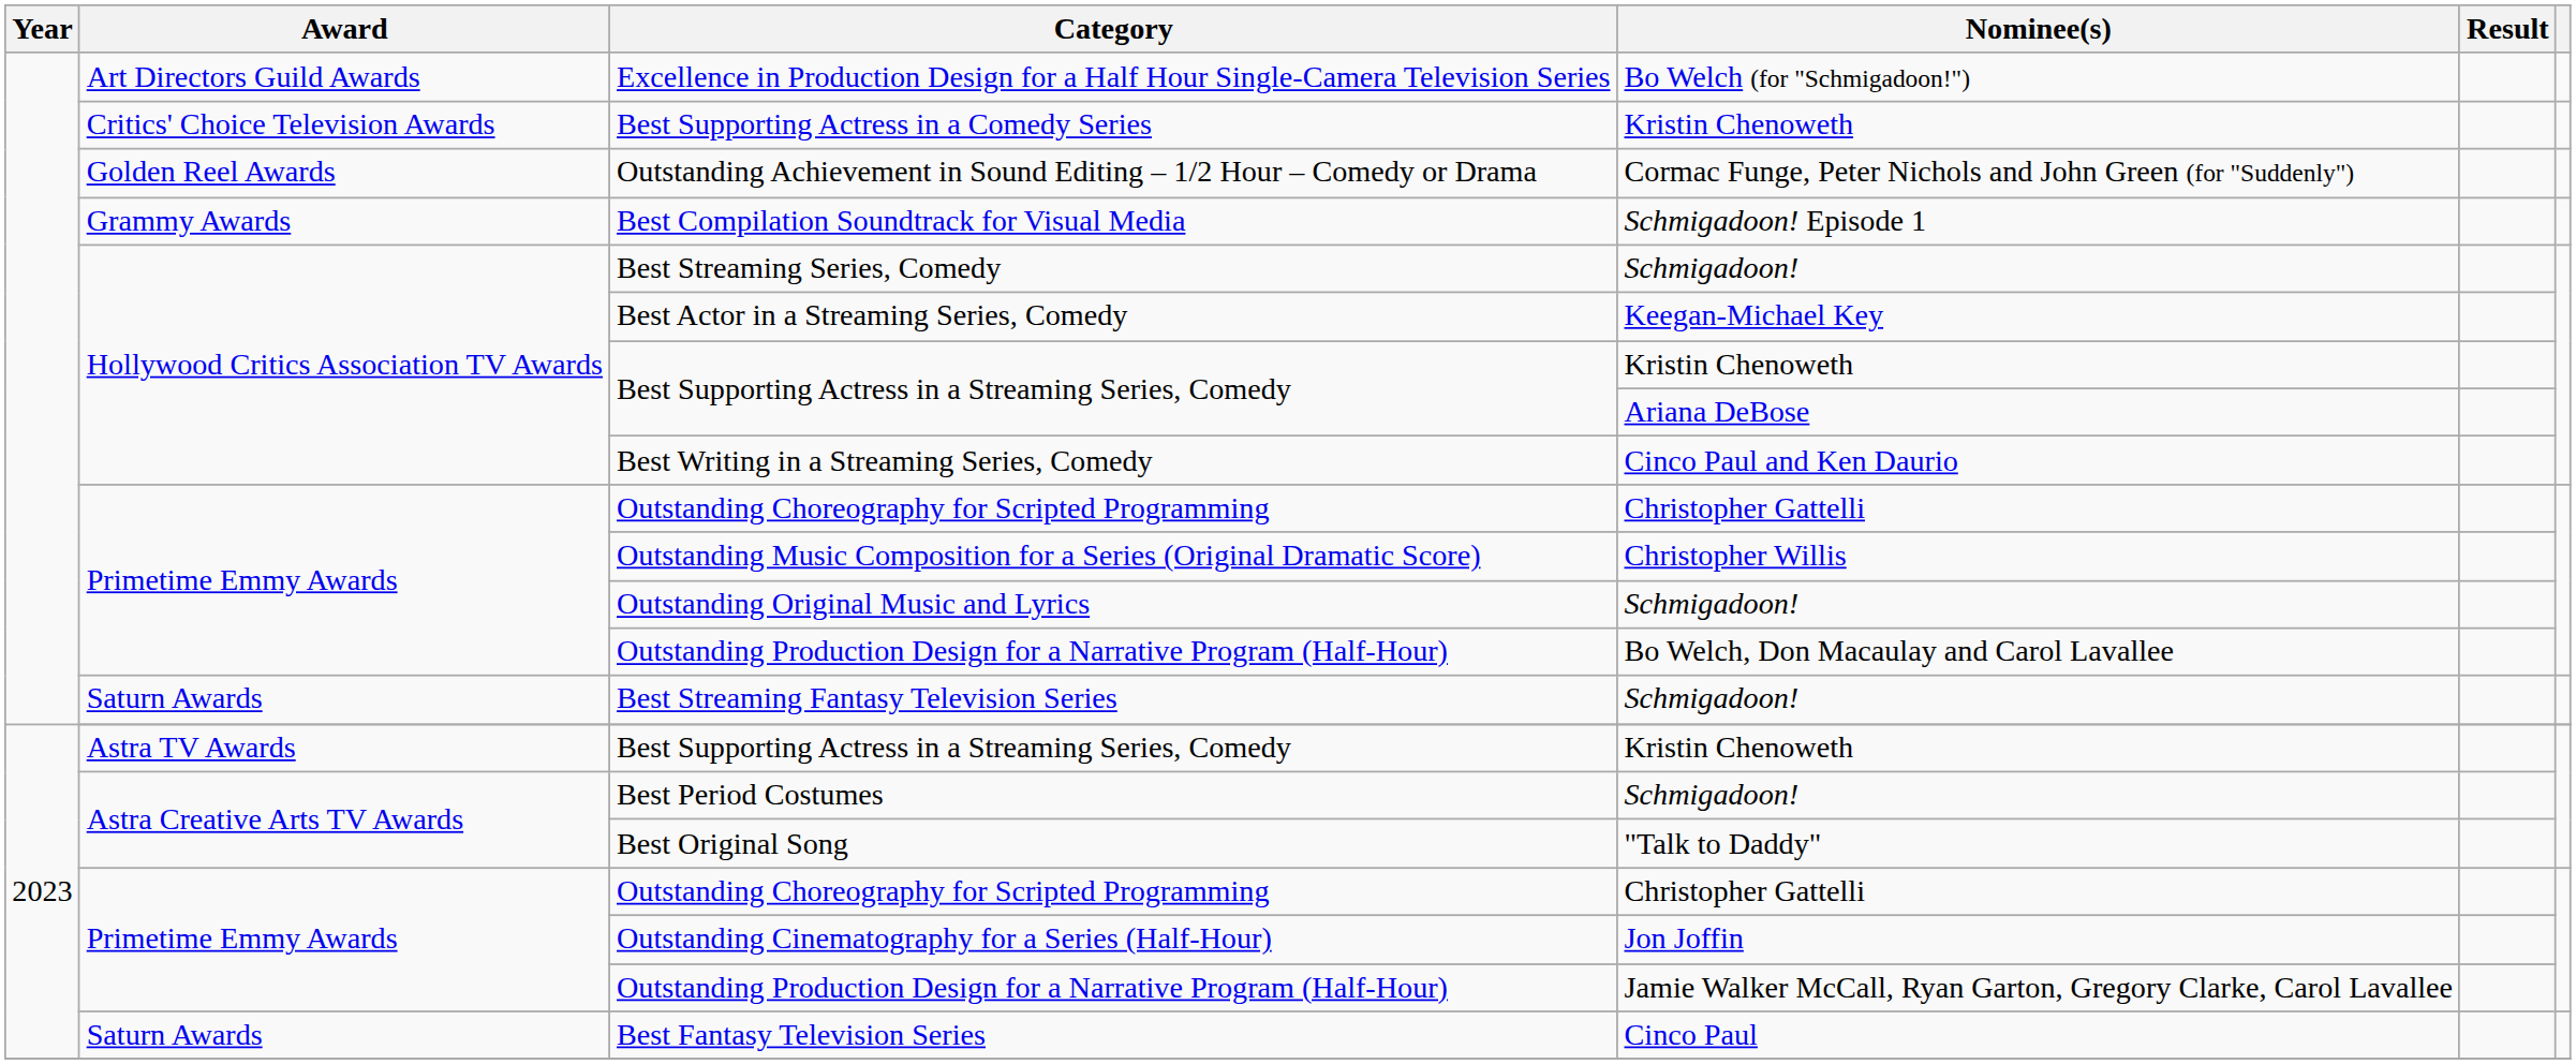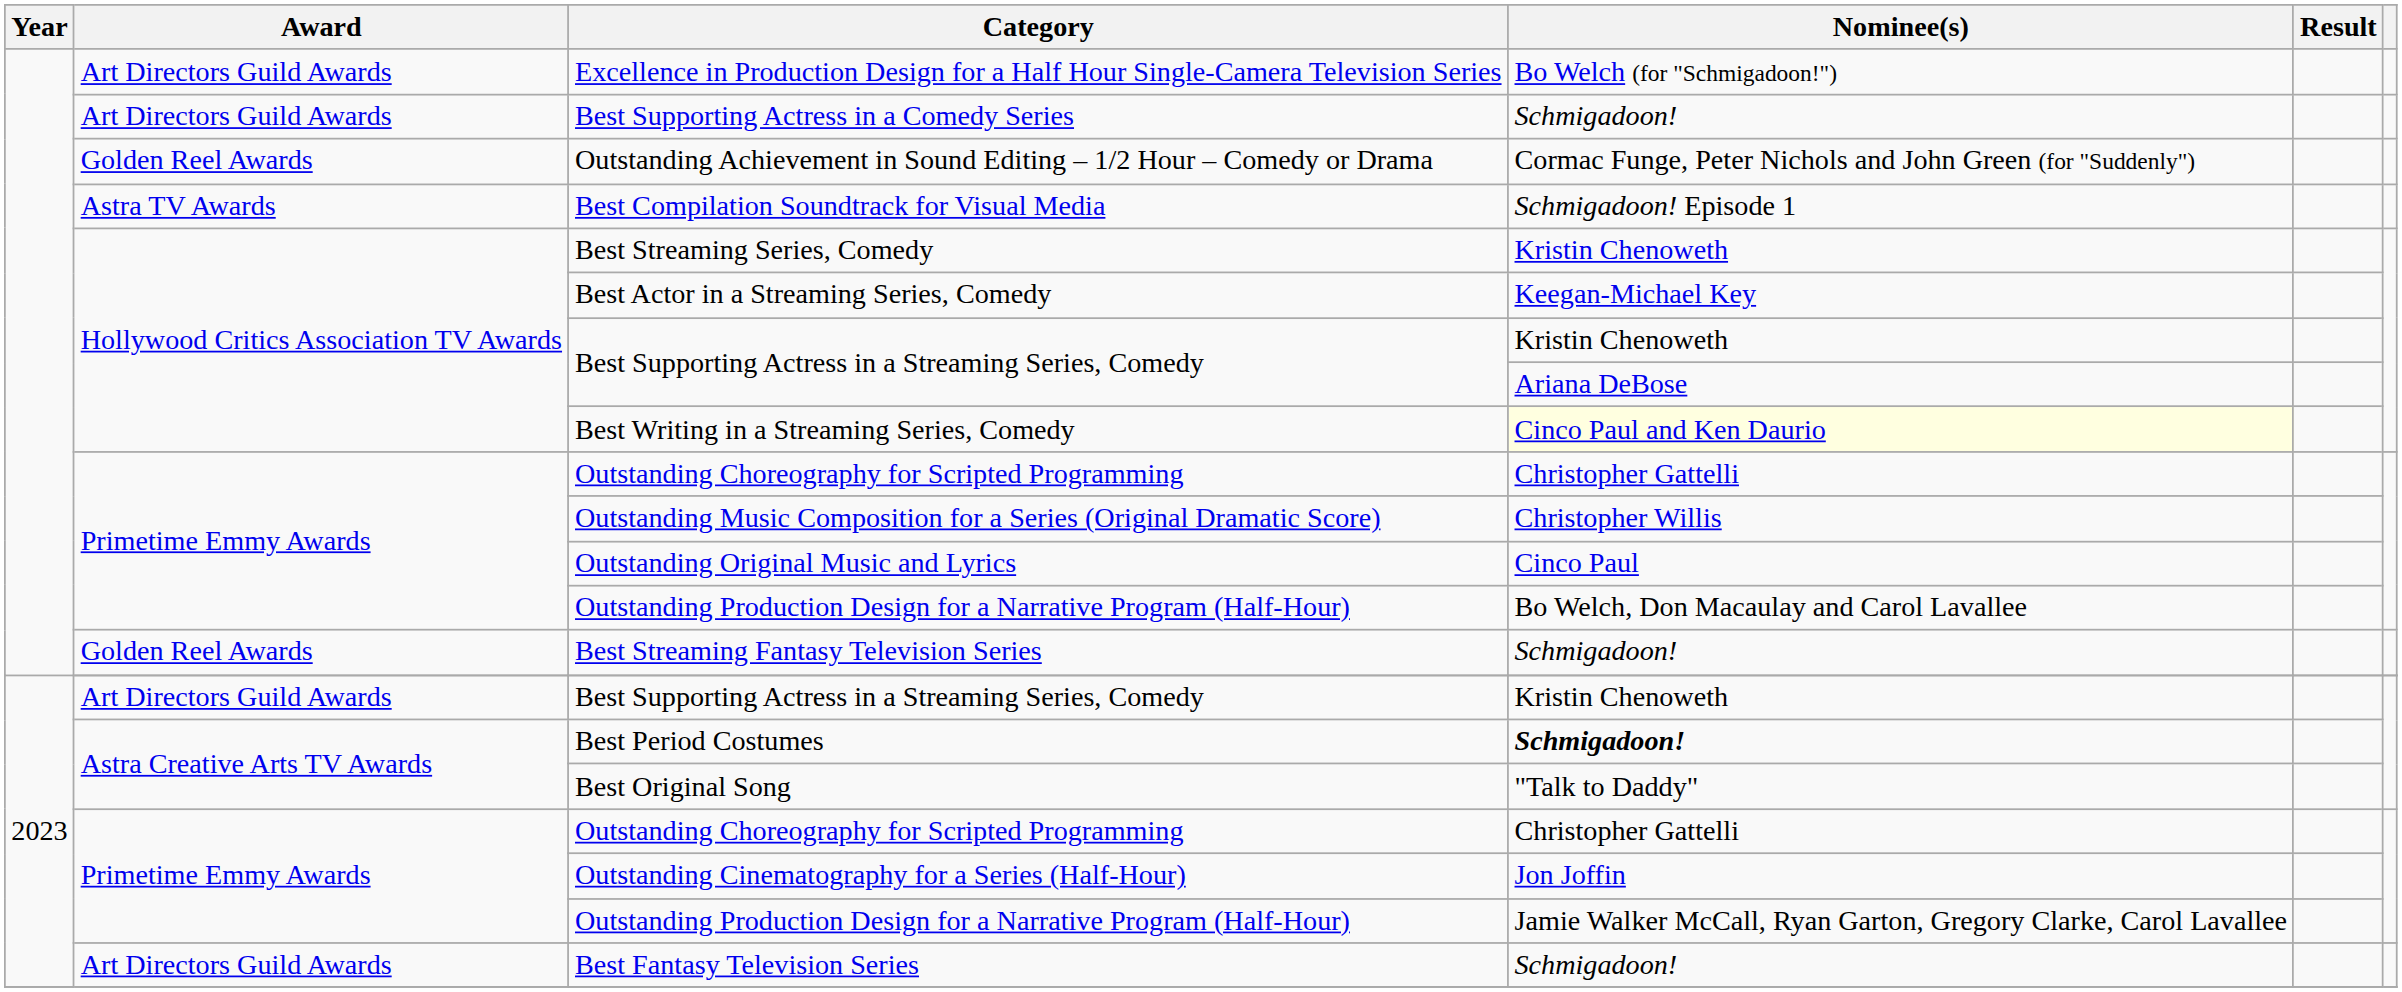Best Supporting Actress in a Comedy Series | Award: Critics' Choice Television Awards -> Art Directors Guild Awards
Best Supporting Actress in a Comedy Series | Nominee(s): Kristin Chenoweth -> Schmigadoon!
Best Compilation Soundtrack for Visual Media | Award: Grammy Awards -> Astra TV Awards
Best Streaming Series, Comedy | Nominee(s): Schmigadoon! -> Kristin Chenoweth
Best Writing in a Streaming Series, Comedy | Nominee(s): no background -> lightyellow background
Outstanding Original Music and Lyrics | Nominee(s): Schmigadoon! -> Cinco Paul
Best Streaming Fantasy Television Series | Award: Saturn Awards -> Golden Reel Awards
2023 / Best Supporting Actress in a Streaming Series, Comedy | Award: Astra TV Awards -> Art Directors Guild Awards
Best Period Costumes | Nominee(s): normal -> bold
Best Fantasy Television Series | Award: Saturn Awards -> Art Directors Guild Awards
Best Fantasy Television Series | Nominee(s): Cinco Paul -> Schmigadoon!
